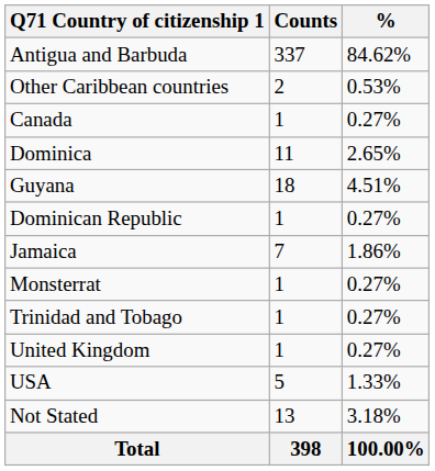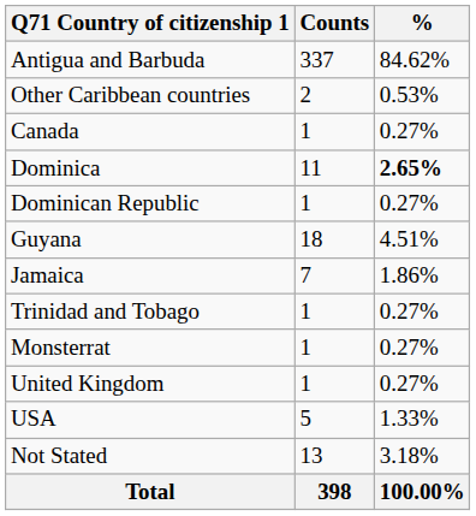Dominica | %: normal -> bold
rows swapped: Dominican Republic <-> Guyana
rows swapped: Monsterrat <-> Trinidad and Tobago
